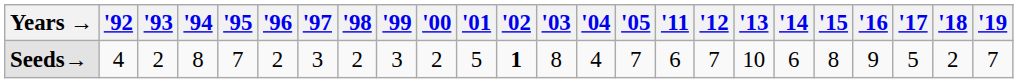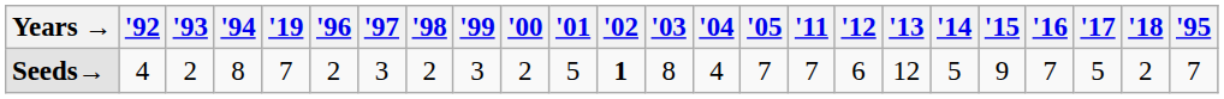columns swapped: '95 <-> '19
Seeds→ | '11: 6 -> 7
Seeds→ | '12: 7 -> 6
Seeds→ | '13: 10 -> 12
Seeds→ | '14: 6 -> 5
Seeds→ | '15: 8 -> 9
Seeds→ | '16: 9 -> 7
